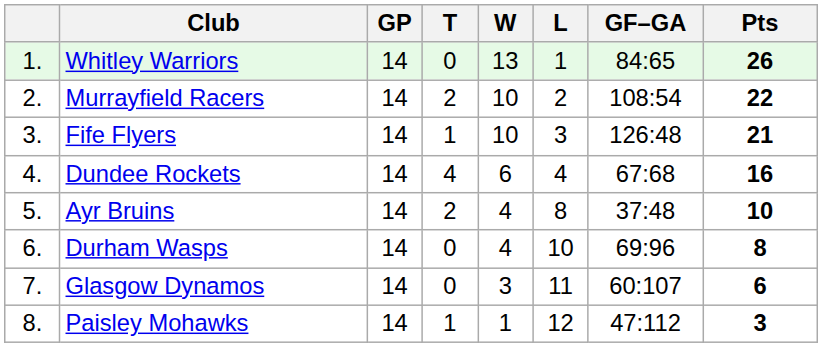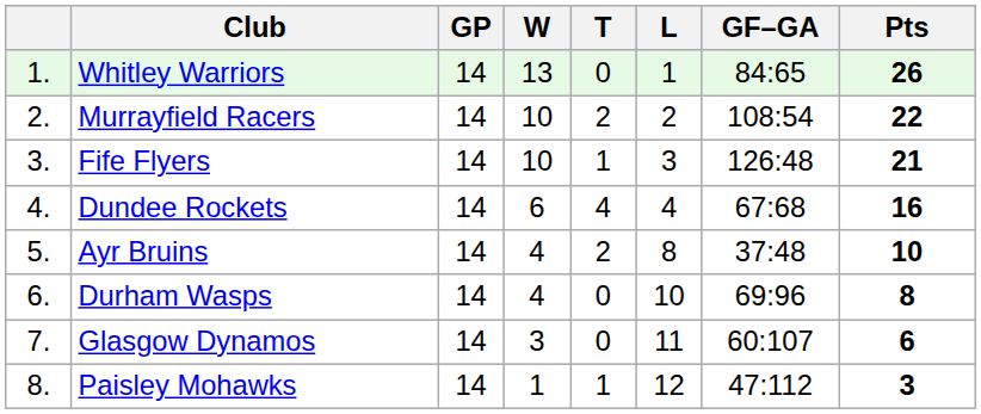columns swapped: W <-> T
